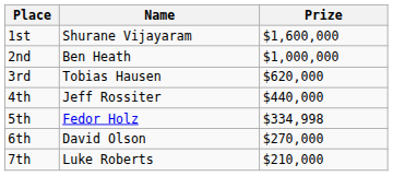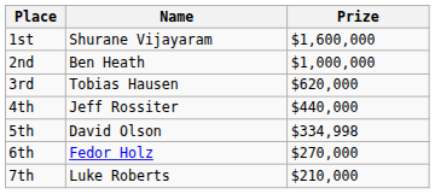5th | Name: Fedor Holz -> David Olson
6th | Name: David Olson -> Fedor Holz
